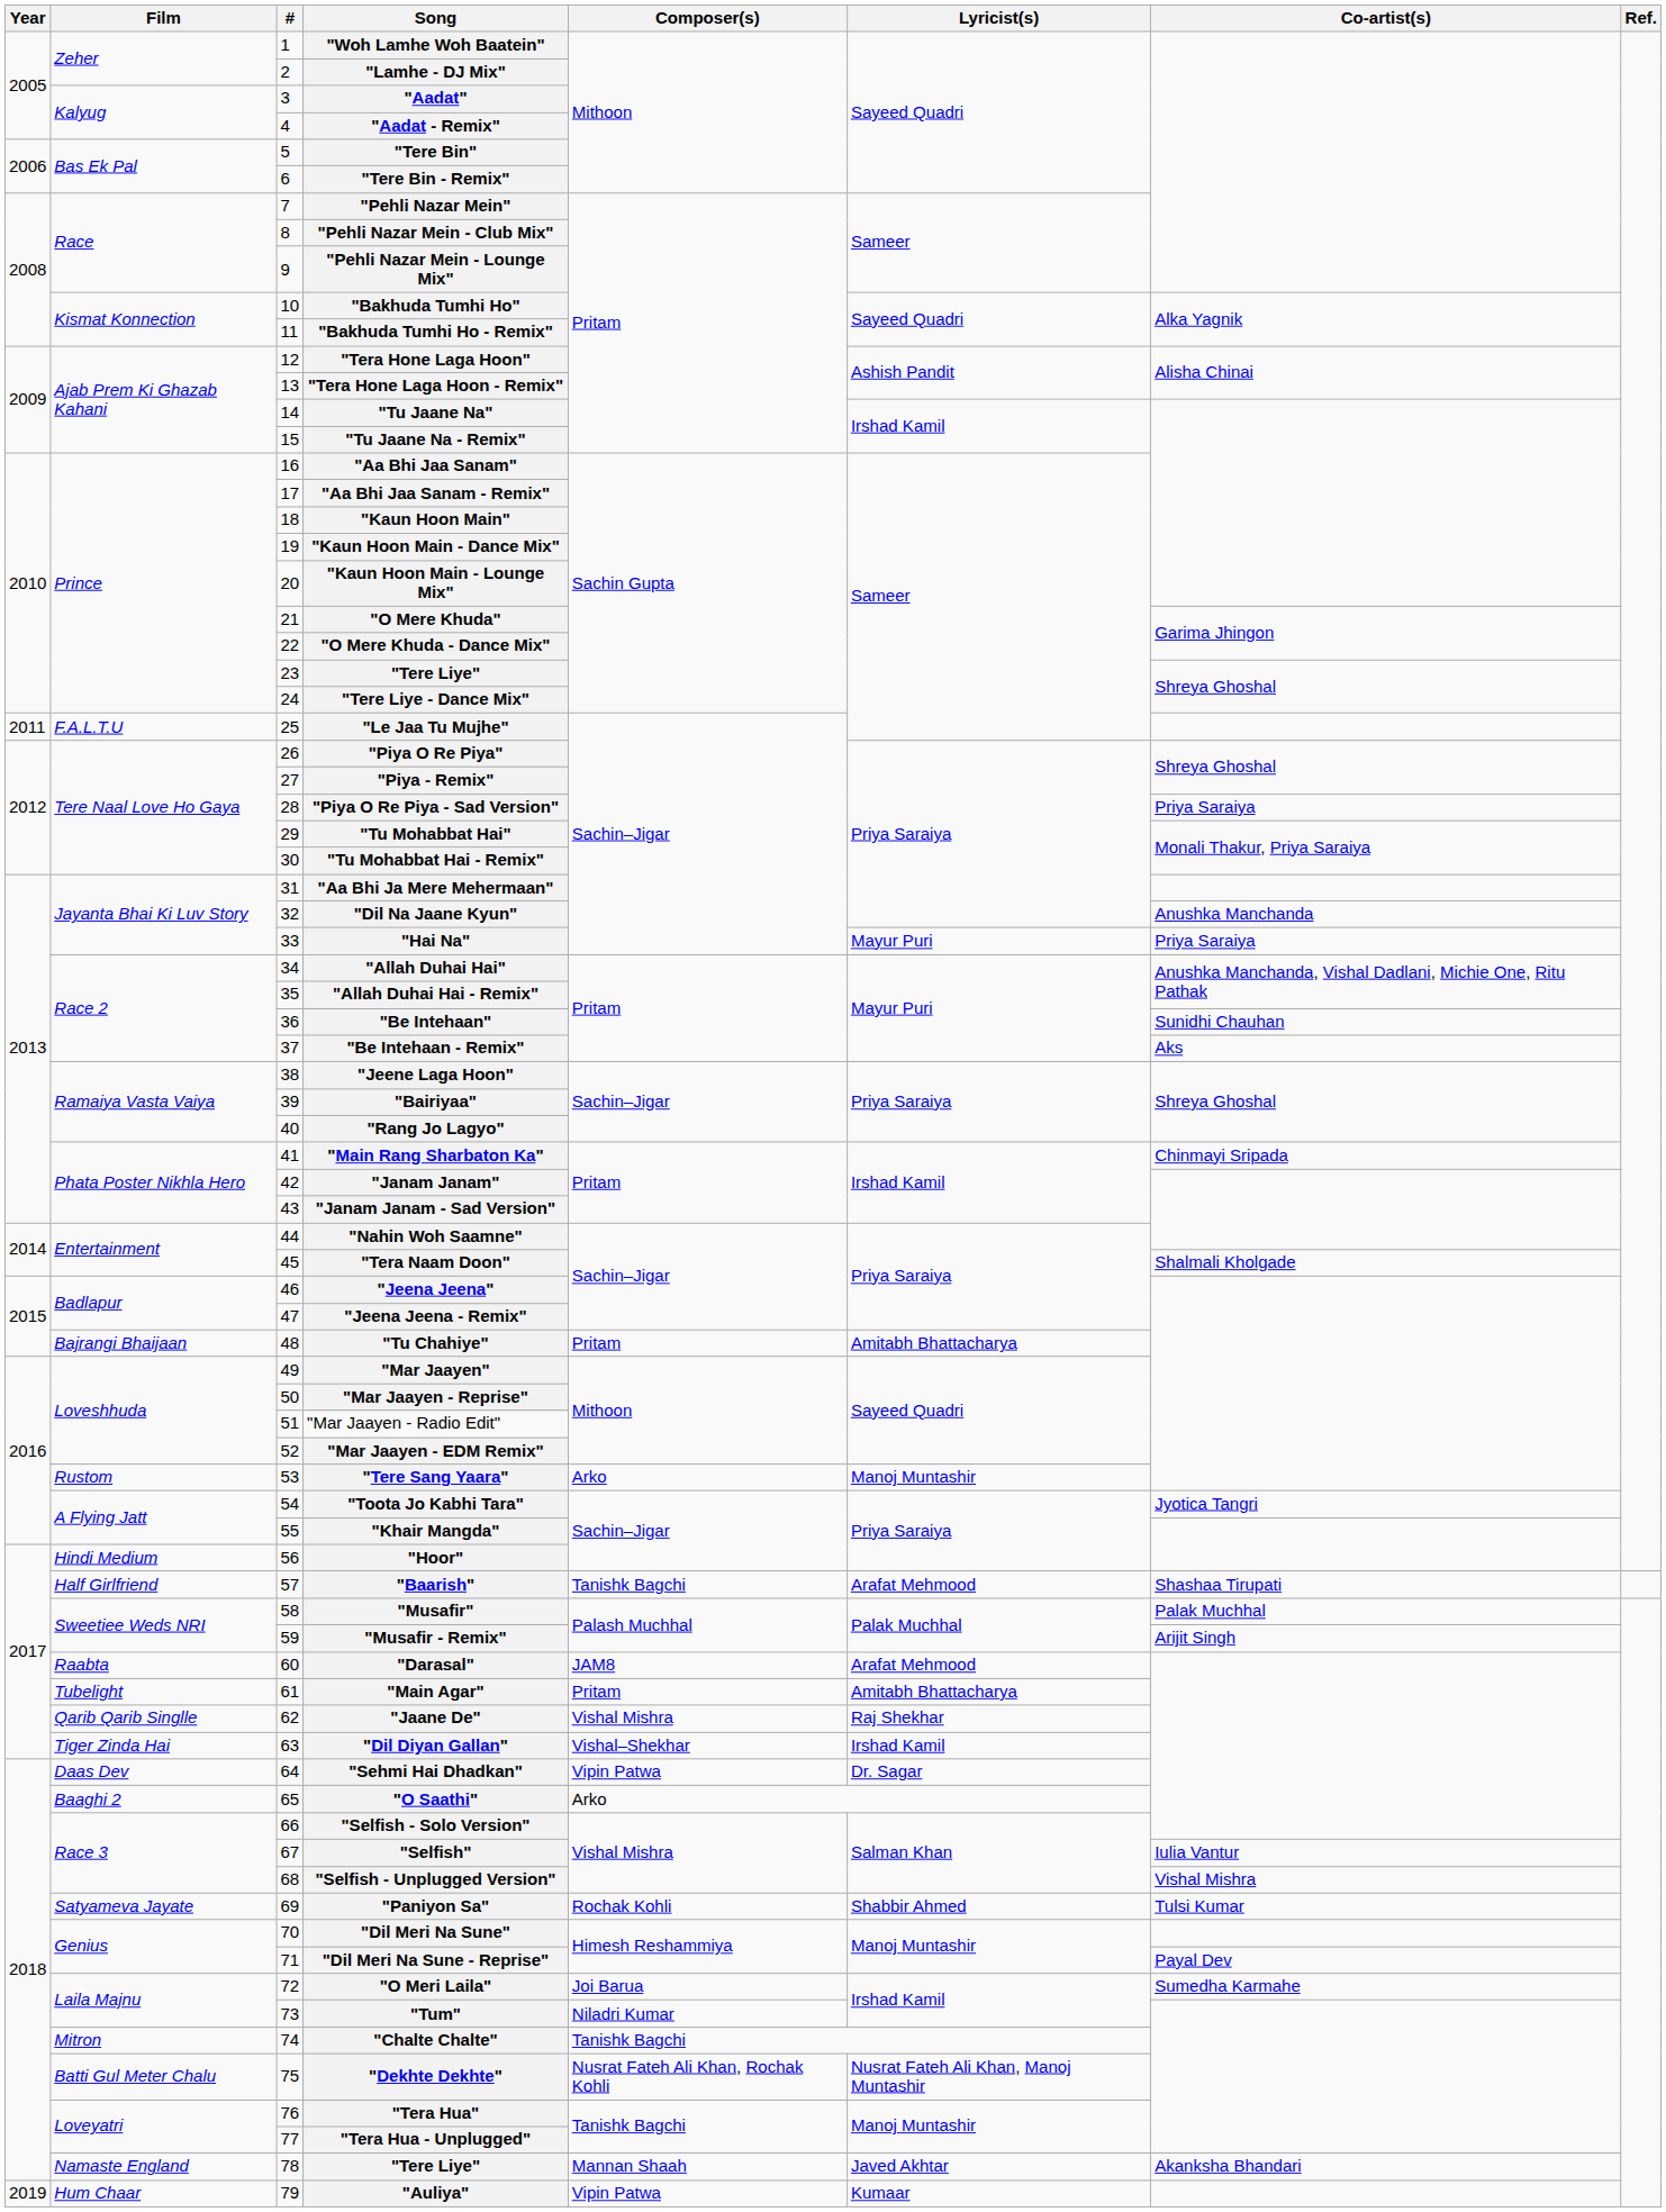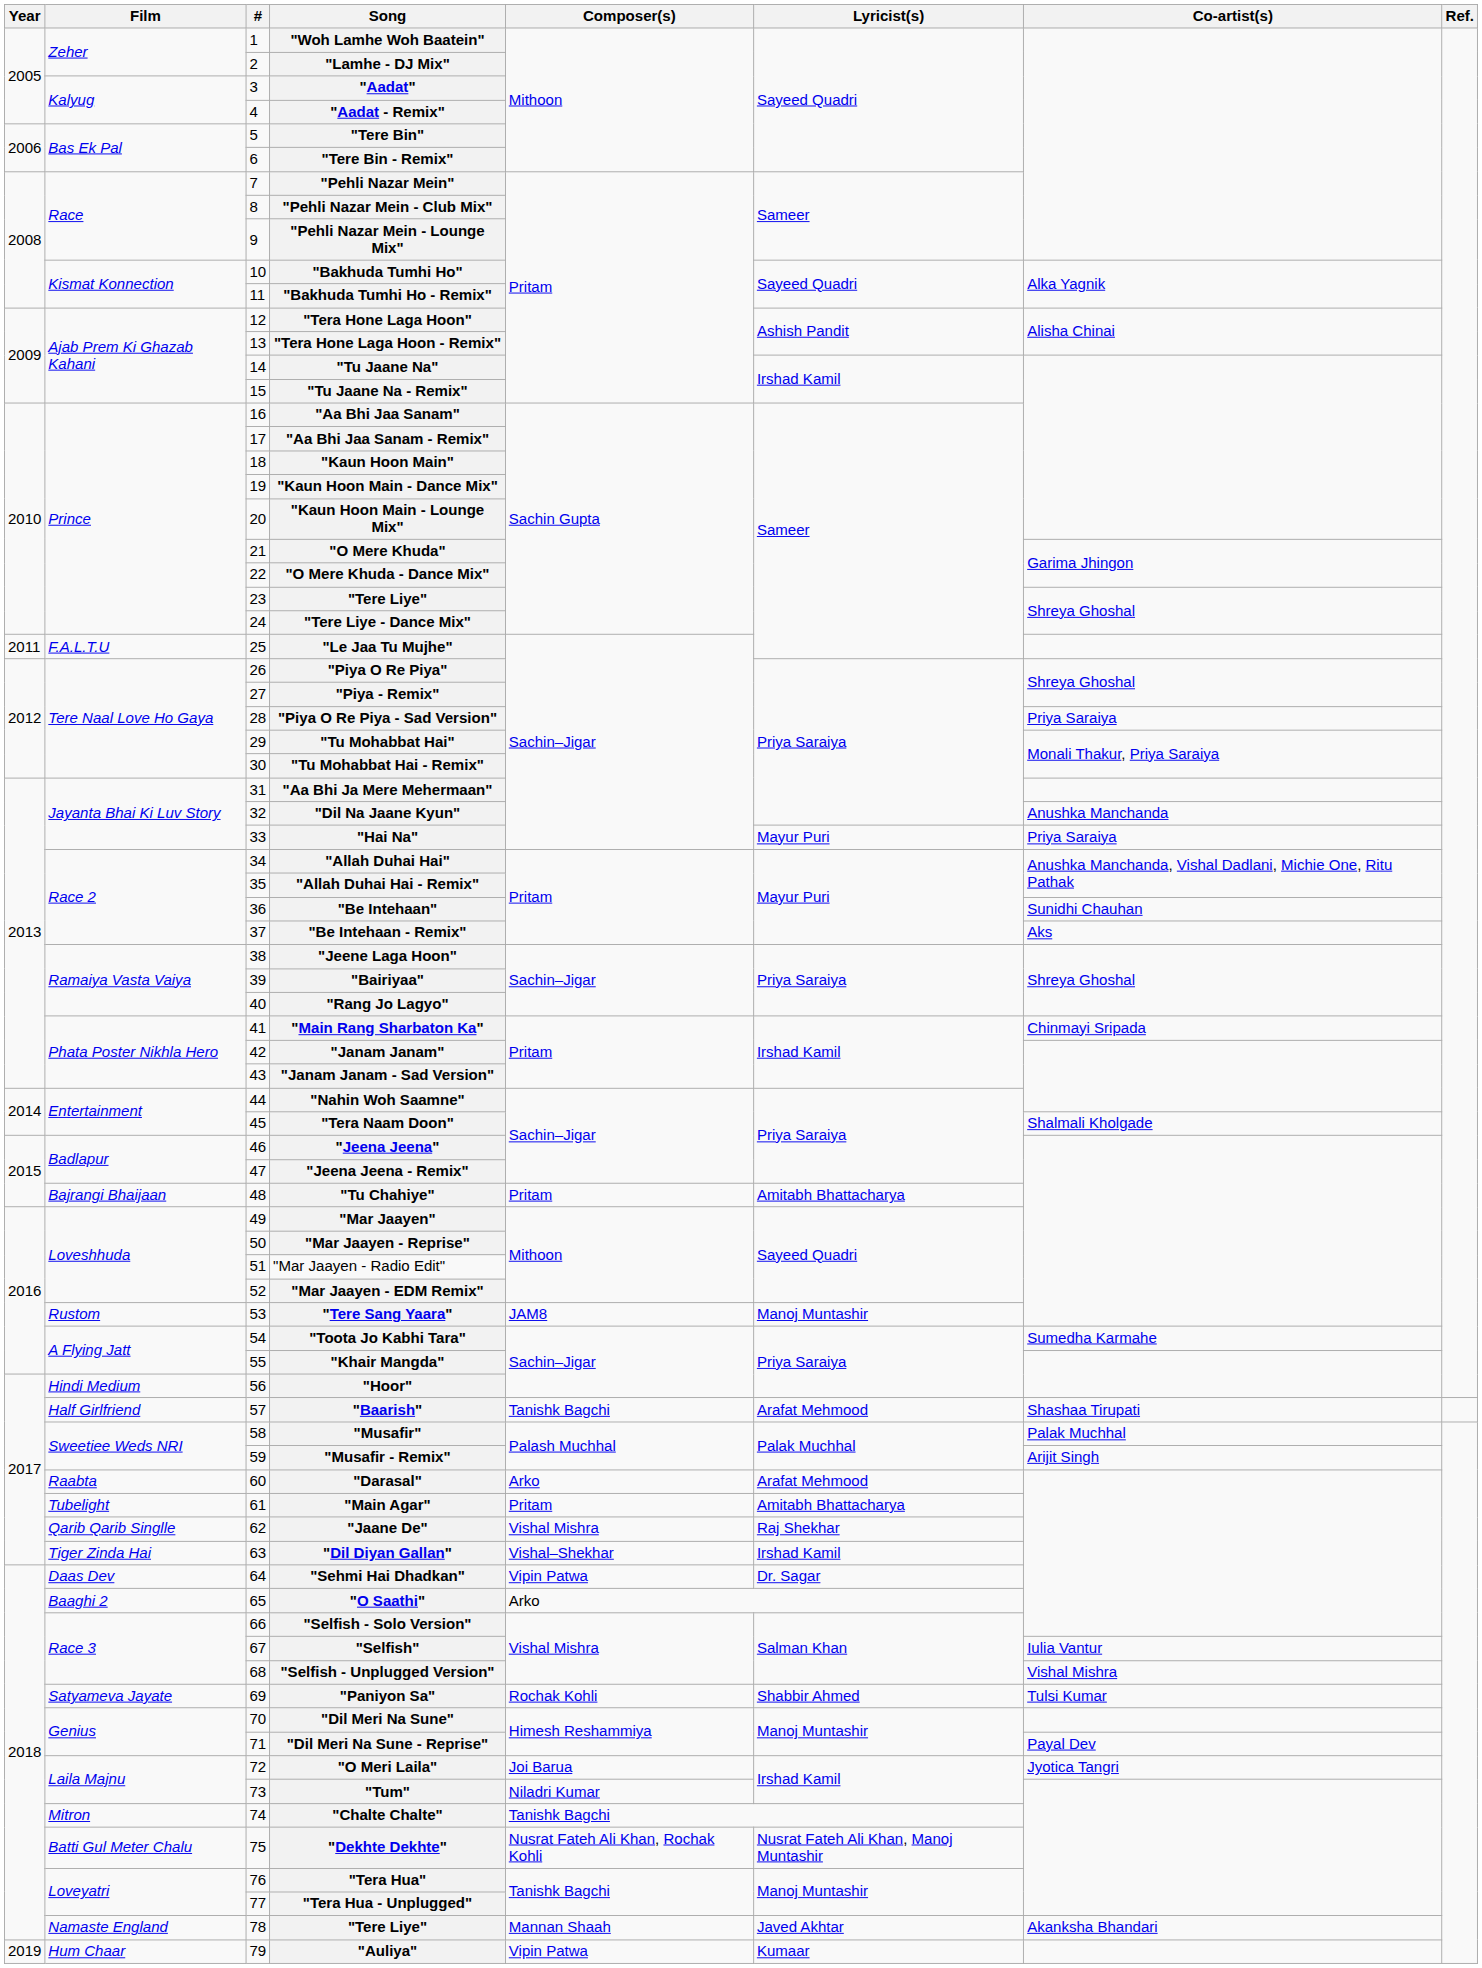"Tere Sang Yaara" | Composer(s): Arko -> JAM8
"Toota Jo Kabhi Tara" | Co-artist(s): Jyotica Tangri -> Sumedha Karmahe
"Darasal" | Composer(s): JAM8 -> Arko
"O Meri Laila" | Co-artist(s): Sumedha Karmahe -> Jyotica Tangri
